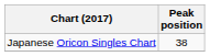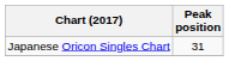Japanese Oricon Singles Chart | Peak position: 38 -> 31
